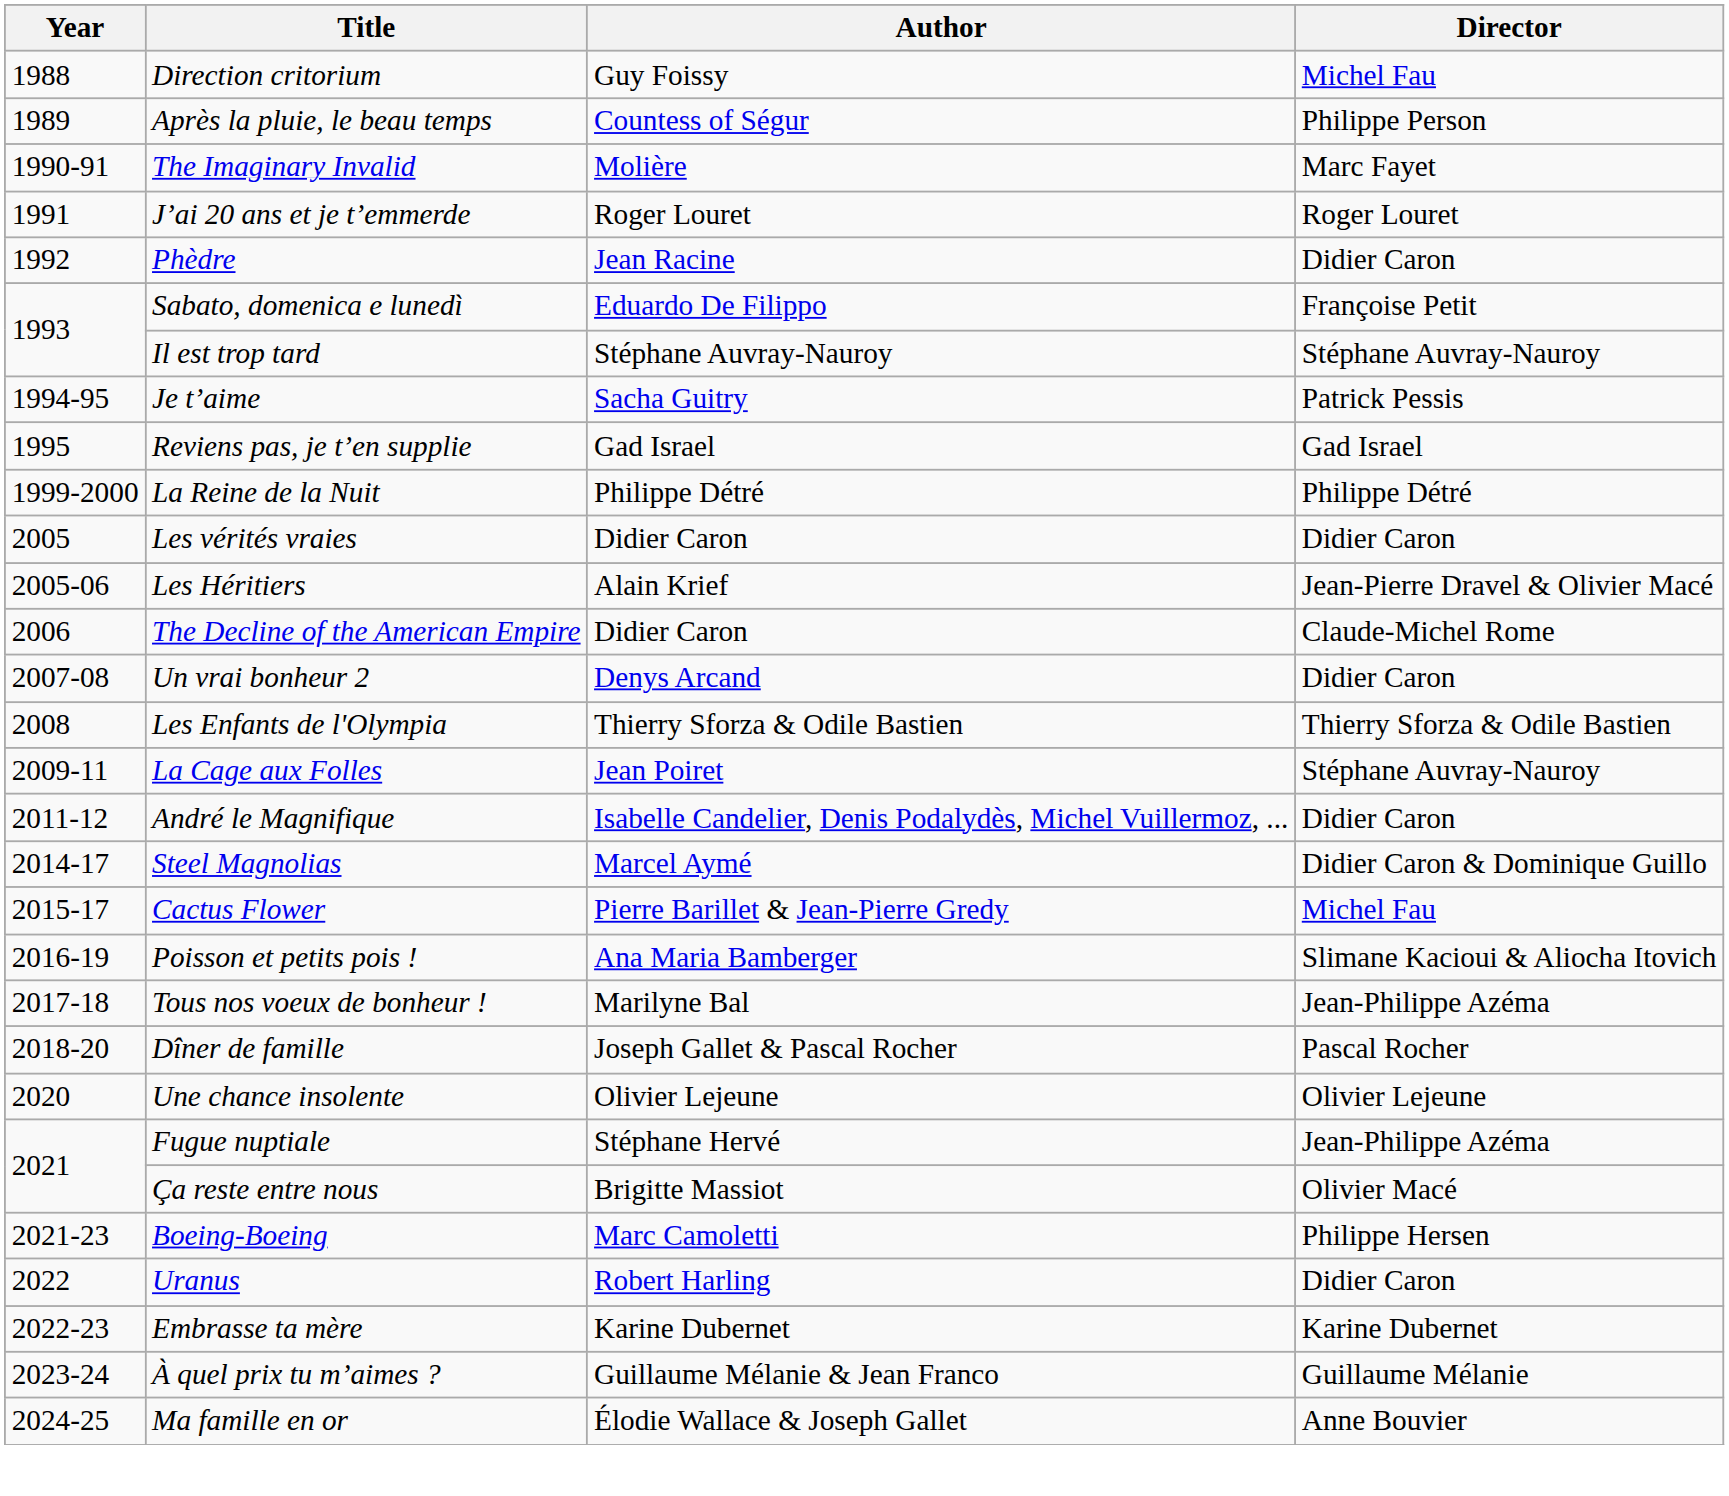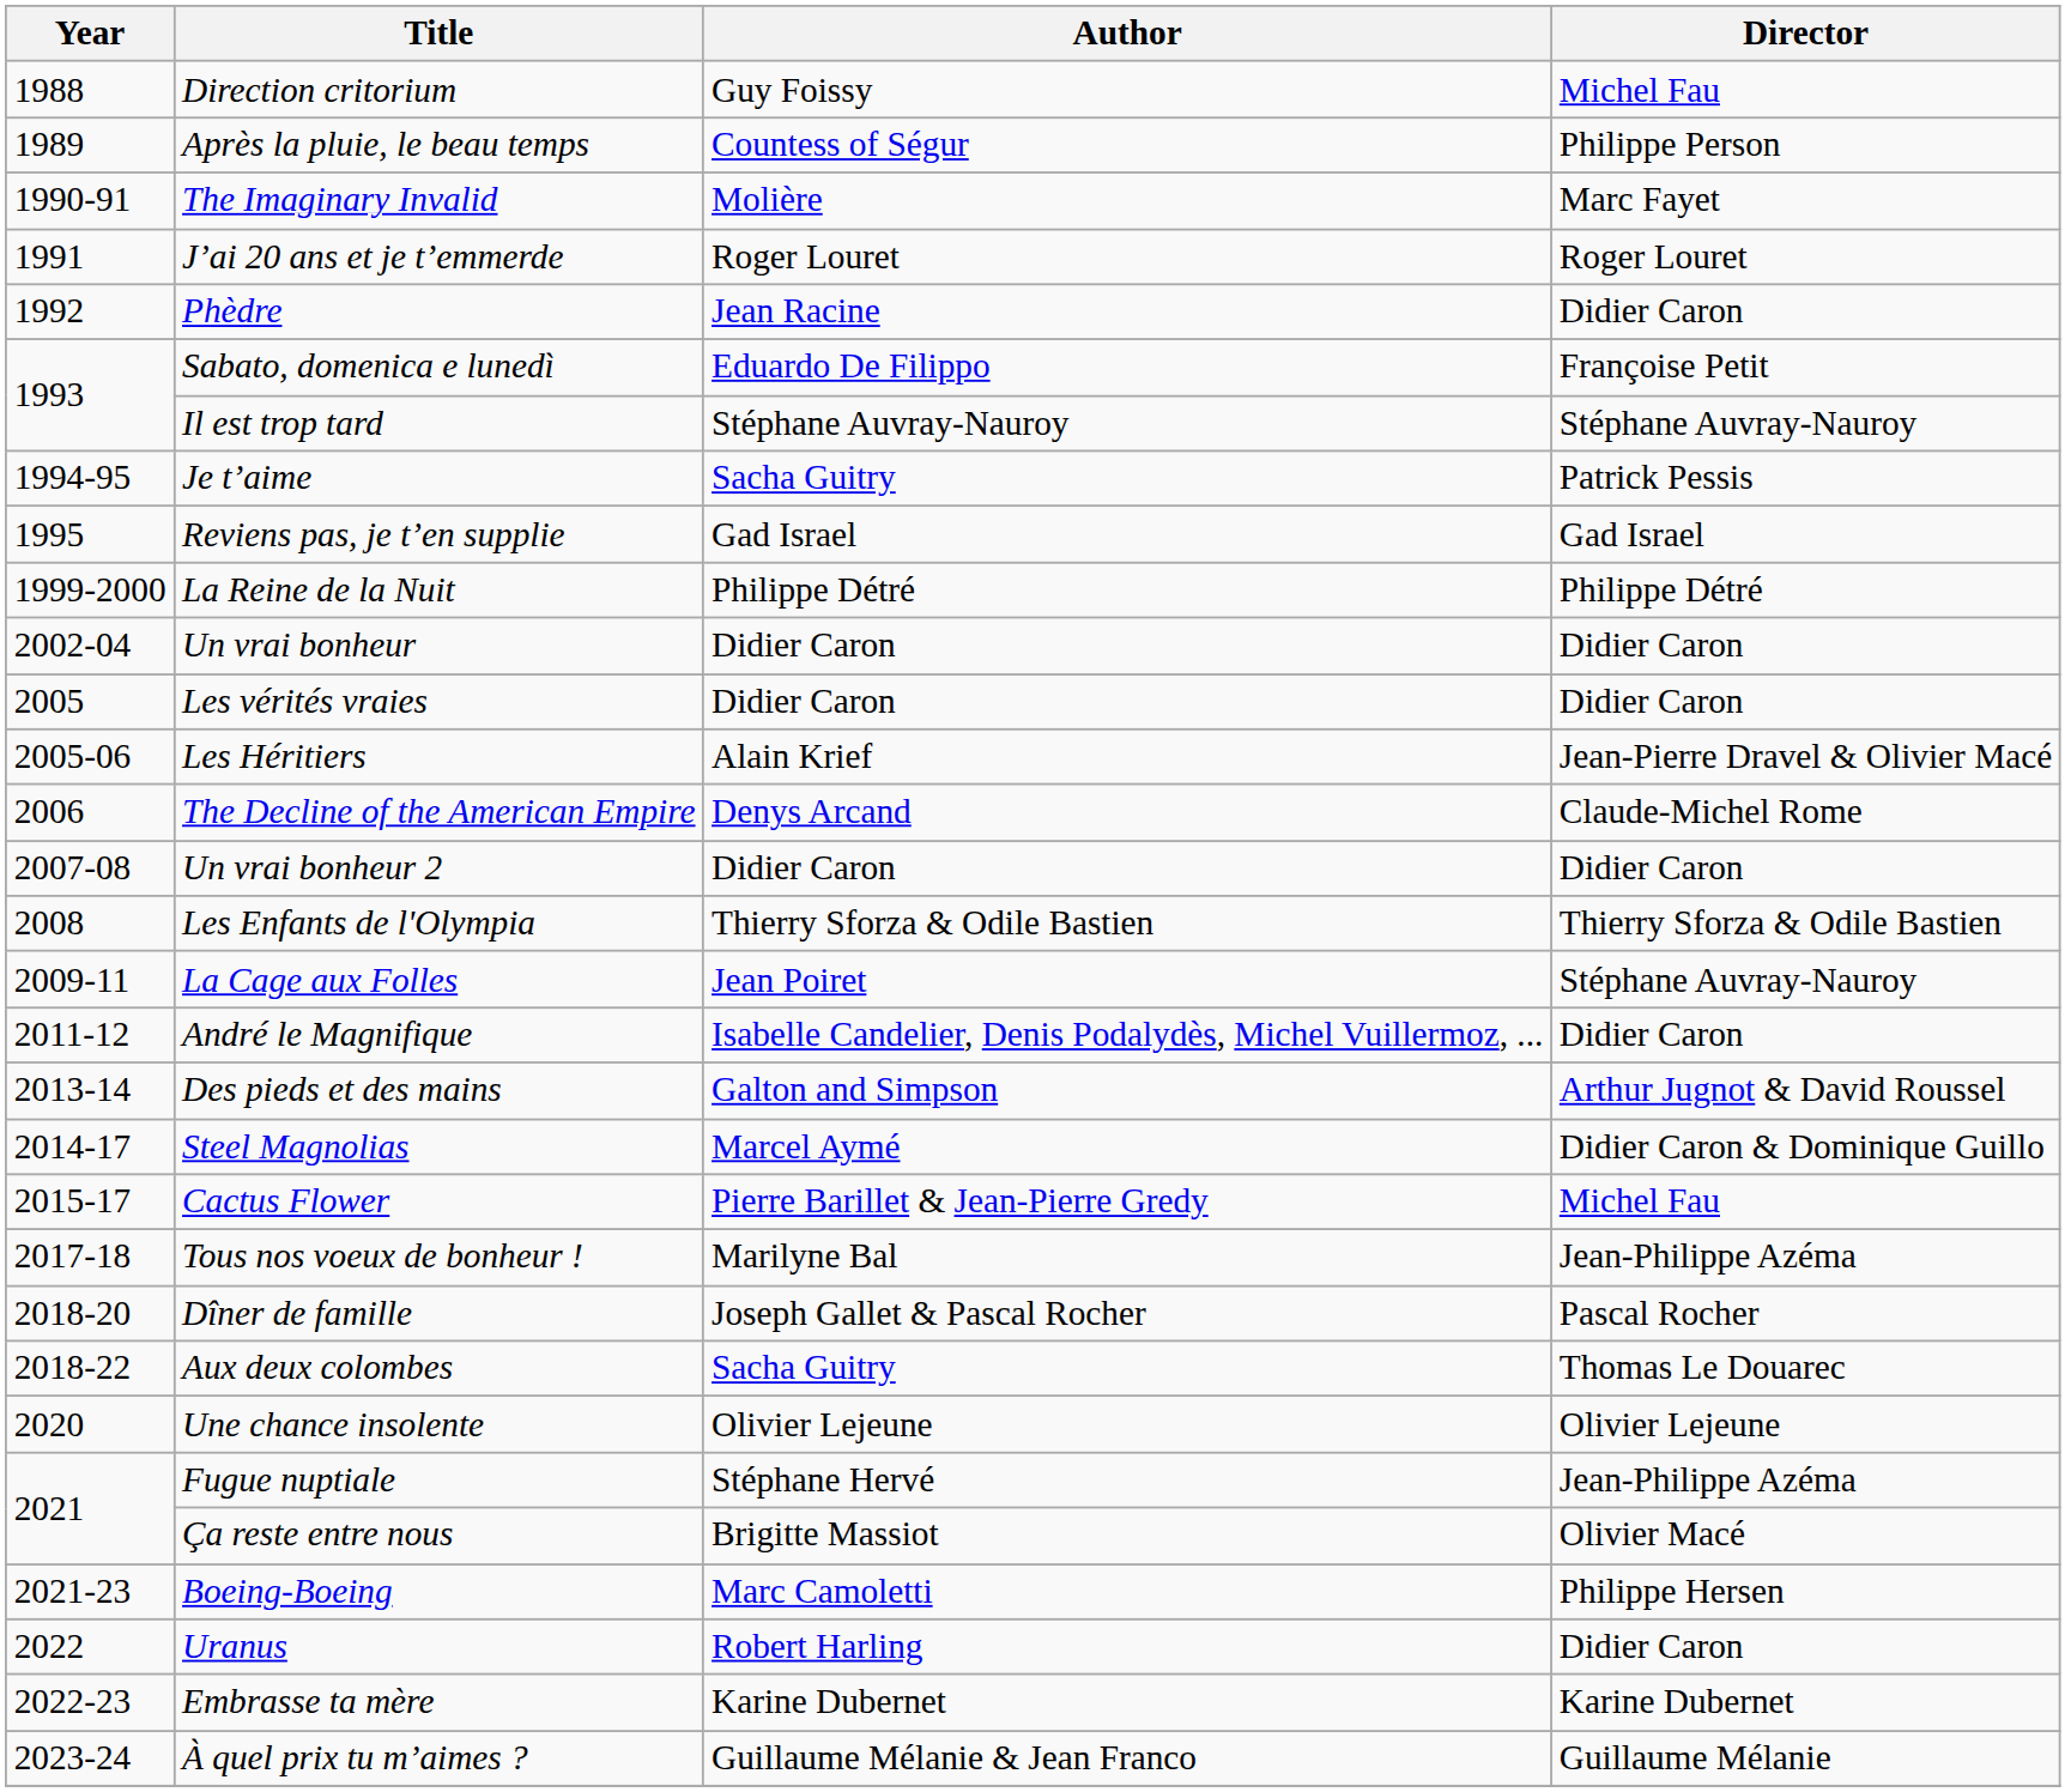+ row: 2002-04 | Un vrai bonheur | Didier Caron | Didier Caron
The Decline of the American Empire | Author: Didier Caron -> Denys Arcand
Un vrai bonheur 2 | Author: Denys Arcand -> Didier Caron
+ row: 2013-14 | Des pieds et des mains | Galton and Simpson | Arthur Jugnot & David Roussel
- row: 2016-19 | Poisson et petits pois ! | Ana Maria Bamberger | Slimane Kacioui & Aliocha Itovich
+ row: 2018-22 | Aux deux colombes | Sacha Guitry | Thomas Le Douarec
- row: 2024-25 | Ma famille en or | Élodie Wallace & Joseph Gallet | Anne Bouvier
